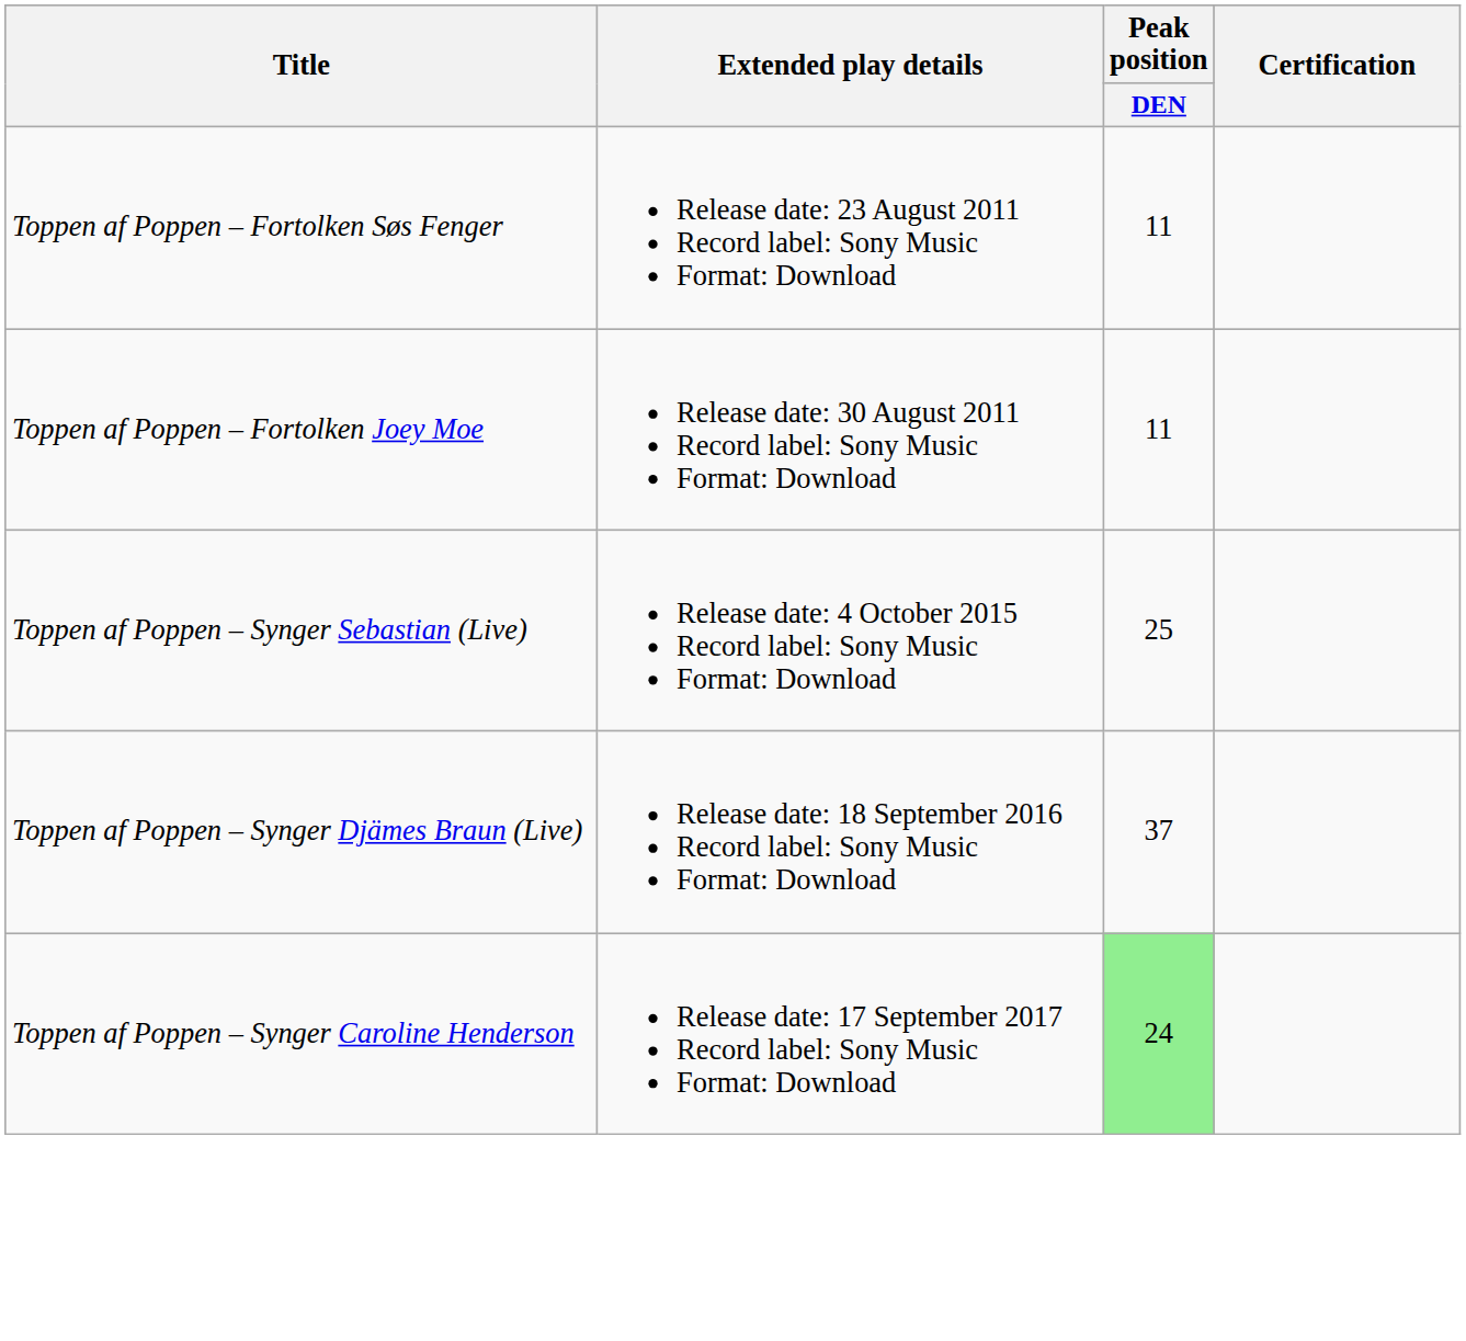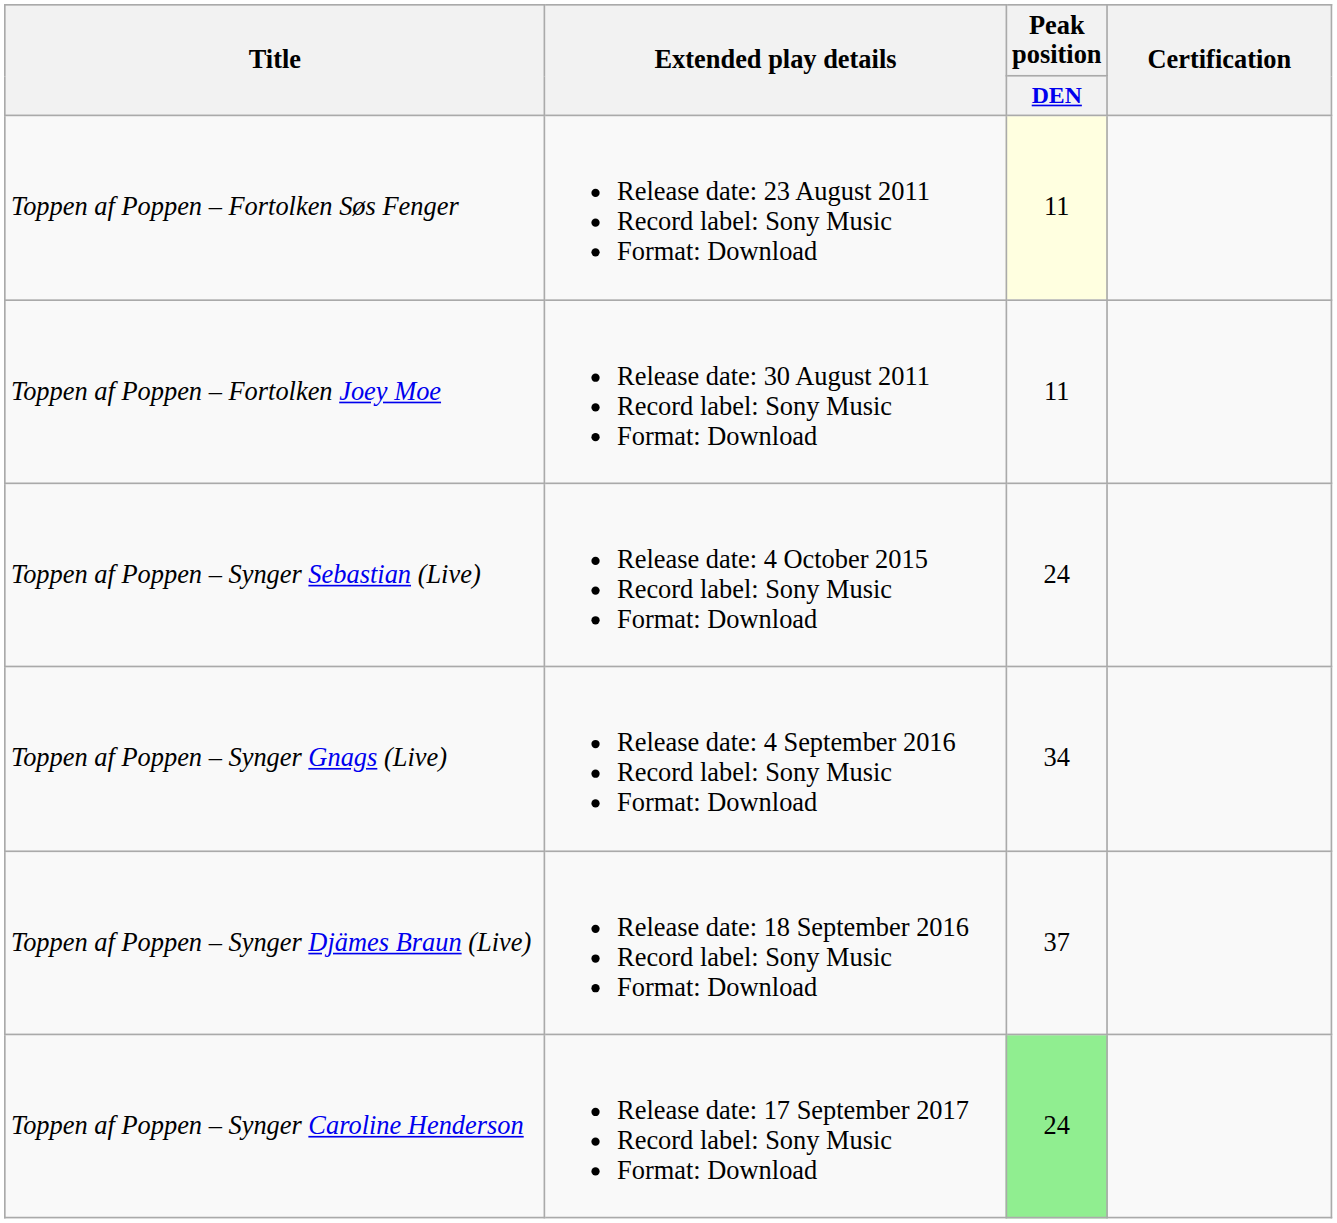Toppen af Poppen – Fortolken Søs Fenger | Peak position / DEN: no background -> lightyellow background
Toppen af Poppen – Synger Sebastian (Live) | Peak position / DEN: 25 -> 24
+ row: Toppen af Poppen – Synger Gnags (Live) | Release date: 4 September 2016 Record label: Sony Music Format: Download | 34
